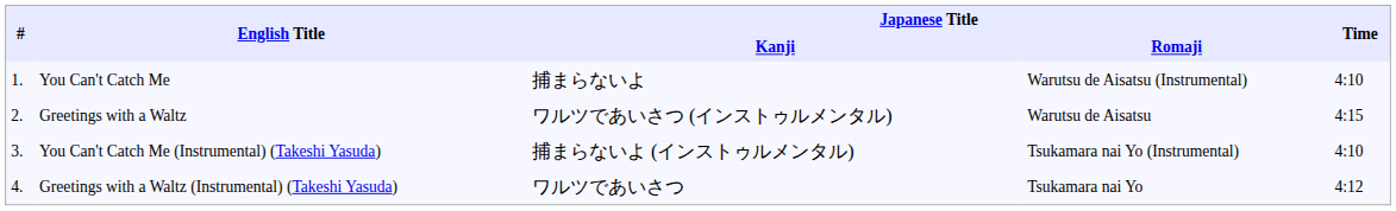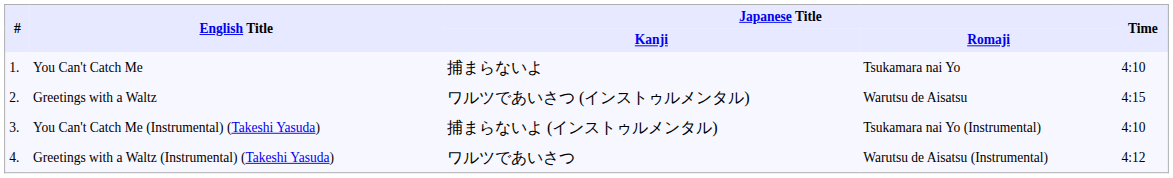You Can't Catch Me | Japanese Title / Romaji: Warutsu de Aisatsu (Instrumental) -> Tsukamara nai Yo
Greetings with a Waltz (Instrumental) (Takeshi Yasuda) | Japanese Title / Romaji: Tsukamara nai Yo -> Warutsu de Aisatsu (Instrumental)
